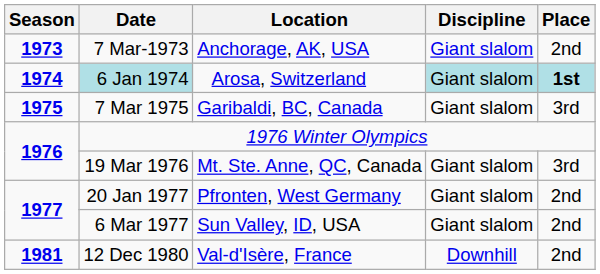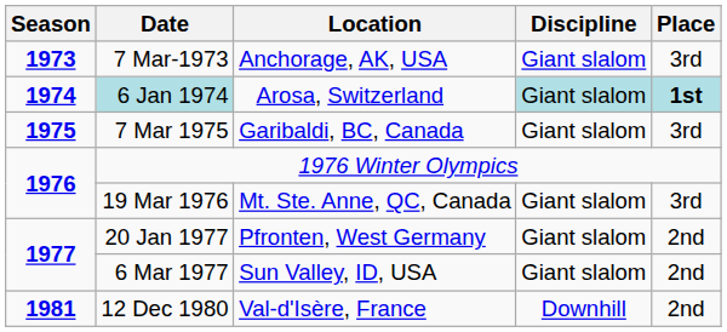7 Mar-1973 | Place: 2nd -> 3rd
